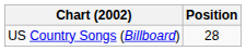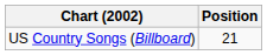US Country Songs (Billboard) | Position: 28 -> 21
